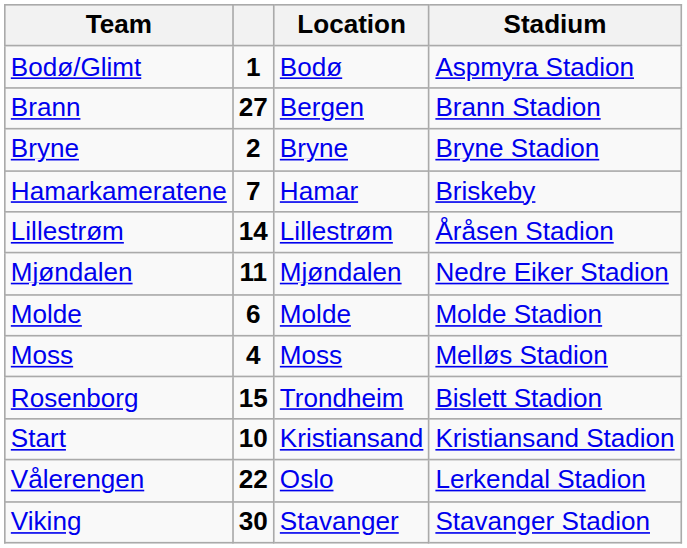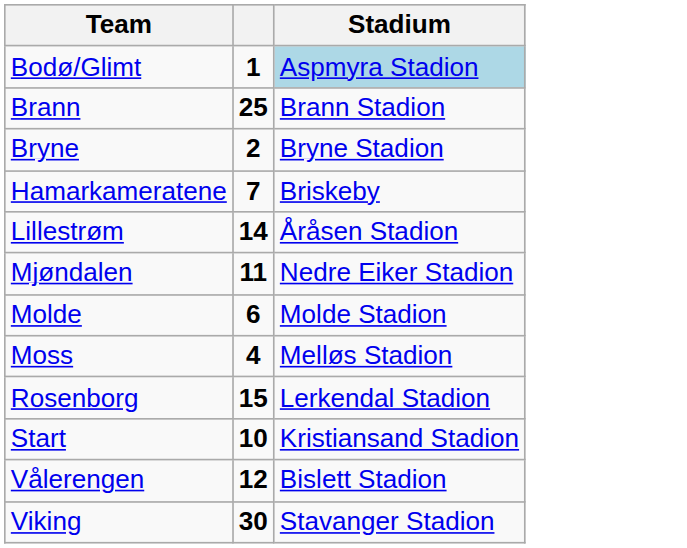- column: Location | Bodø | Bergen | Bryne | Hamar | Lillestrøm | Mjøndalen | Molde | Moss | Trondheim | Kristiansand | Oslo | Stavanger
Bodø/Glimt | Stadium: no background -> lightblue background
Brann | column 2: 27 -> 25
Rosenborg | Stadium: Bislett Stadion -> Lerkendal Stadion
Vålerengen | column 2: 22 -> 12
Vålerengen | Stadium: Lerkendal Stadion -> Bislett Stadion
